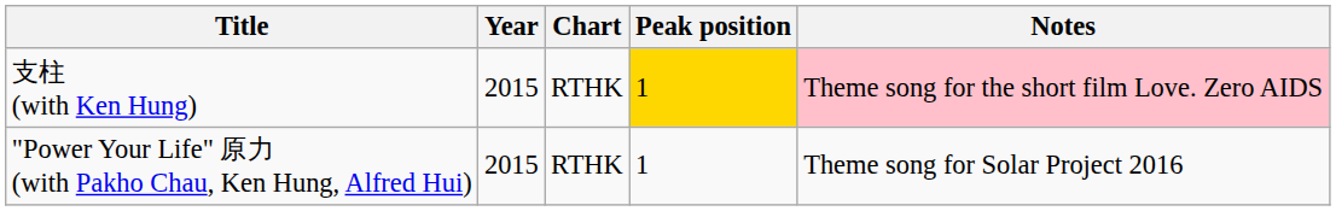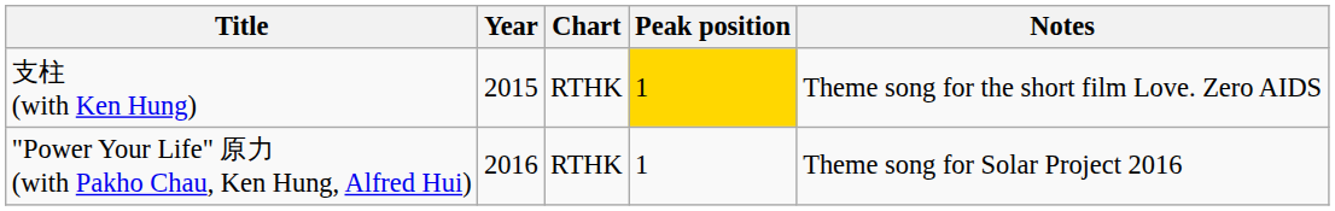支柱 (with Ken Hung) | Notes: pink background -> no background
"Power Your Life" 原力 (with Pakho Chau, Ken Hung, Alfred Hui) | Year: 2015 -> 2016
